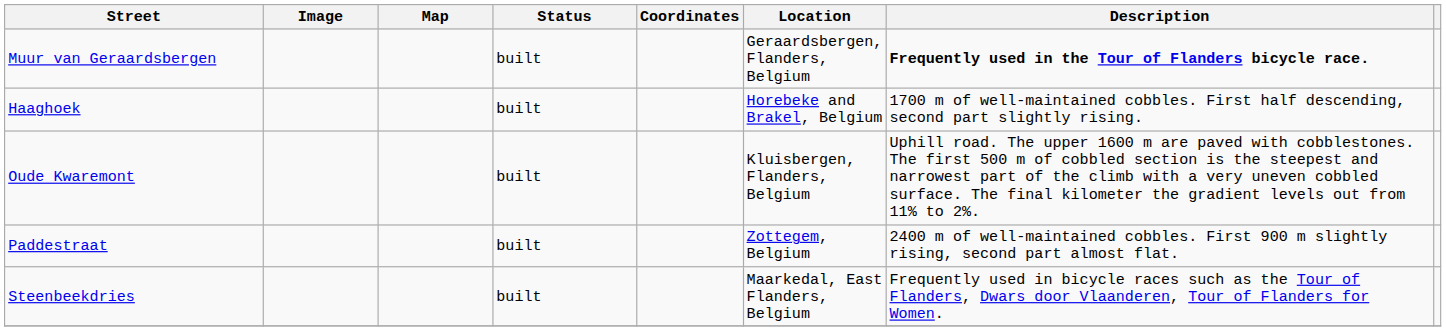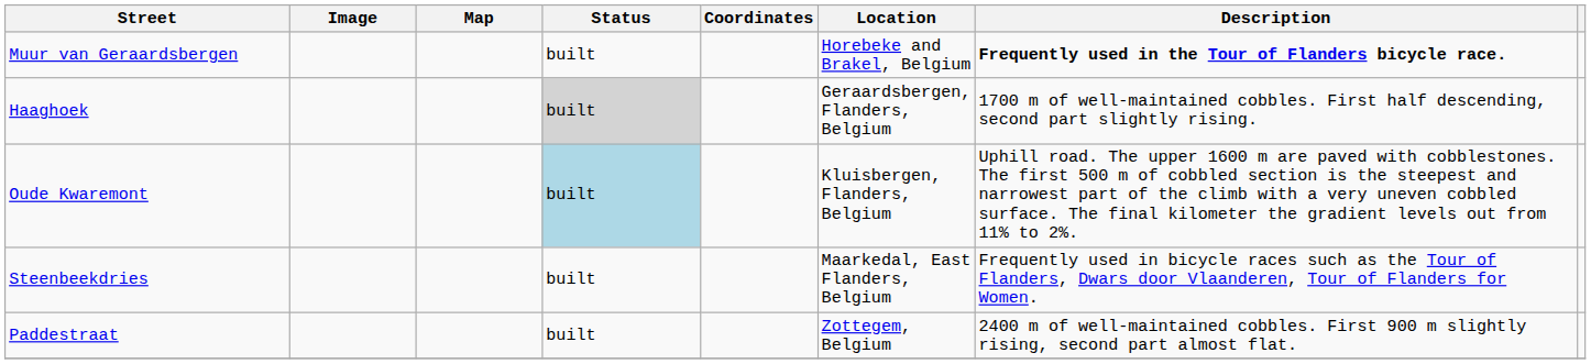Muur van Geraardsbergen | Location: Geraardsbergen, Flanders, Belgium -> Horebeke and Brakel, Belgium
Haaghoek | Status: no background -> lightgrey background
Haaghoek | Location: Horebeke and Brakel, Belgium -> Geraardsbergen, Flanders, Belgium
Oude Kwaremont | Status: no background -> lightblue background
rows swapped: Paddestraat <-> Steenbeekdries
